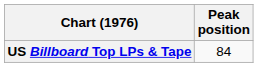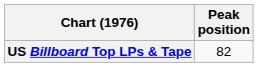US Billboard Top LPs & Tape | Peak position: 84 -> 82
